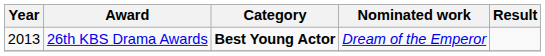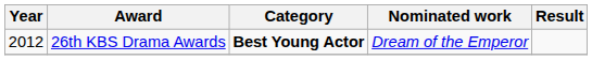26th KBS Drama Awards | Year: 2013 -> 2012
